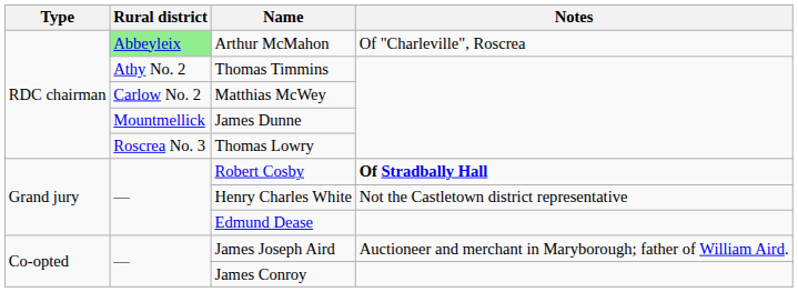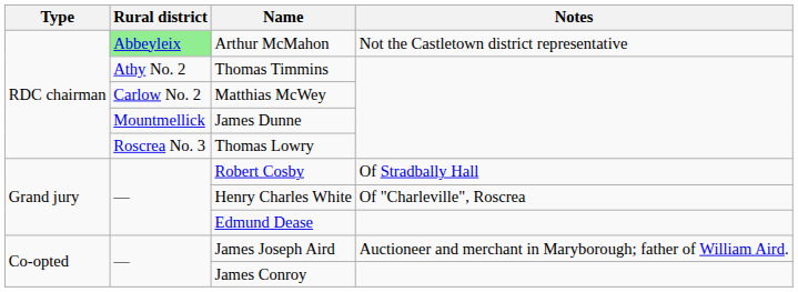Arthur McMahon | Notes: Of "Charleville", Roscrea -> Not the Castletown district representative
Robert Cosby | Notes: bold -> normal
Henry Charles White | Notes: Not the Castletown district representative -> Of "Charleville", Roscrea
